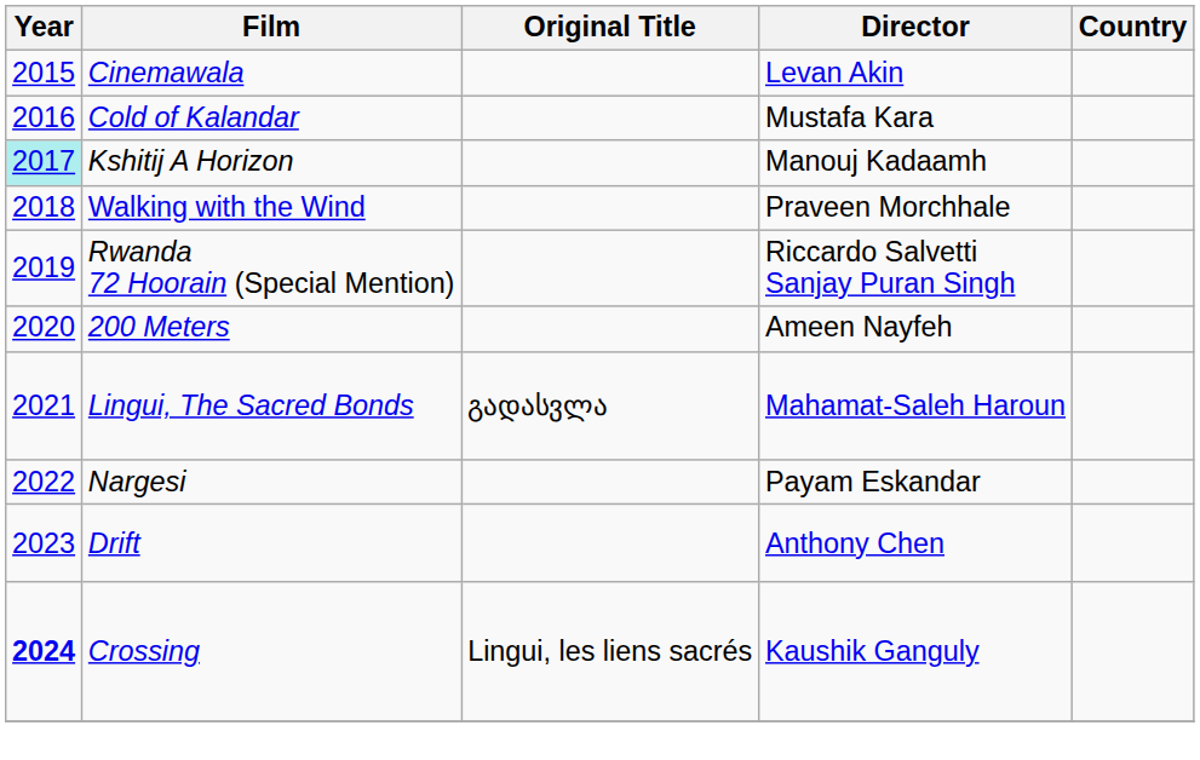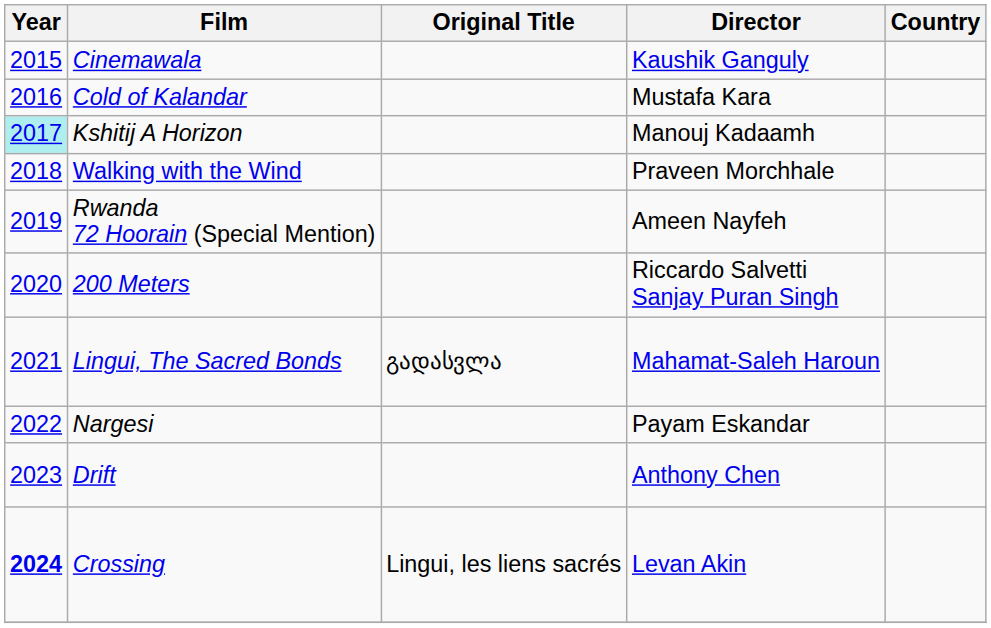Cinemawala | Director: Levan Akin -> Kaushik Ganguly
Rwanda 72 Hoorain (Special Mention) | Director: Riccardo Salvetti Sanjay Puran Singh -> Ameen Nayfeh
200 Meters | Director: Ameen Nayfeh -> Riccardo Salvetti Sanjay Puran Singh
Crossing | Director: Kaushik Ganguly -> Levan Akin
